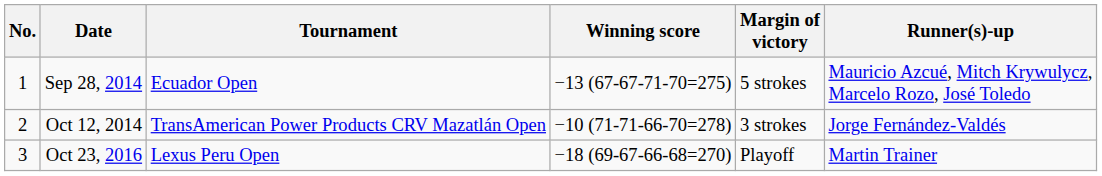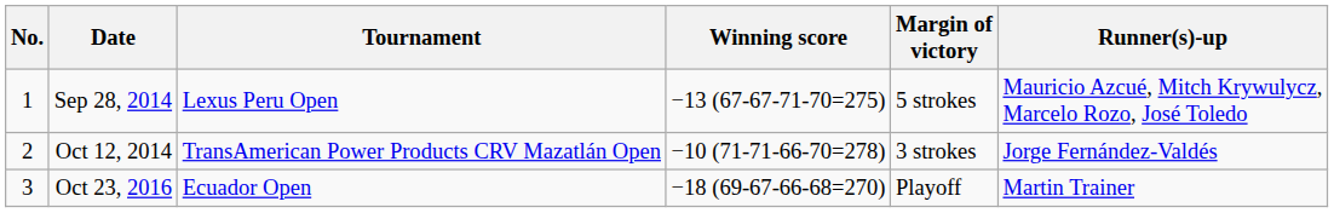Sep 28, 2014 | Tournament: Ecuador Open -> Lexus Peru Open
Oct 23, 2016 | Tournament: Lexus Peru Open -> Ecuador Open
